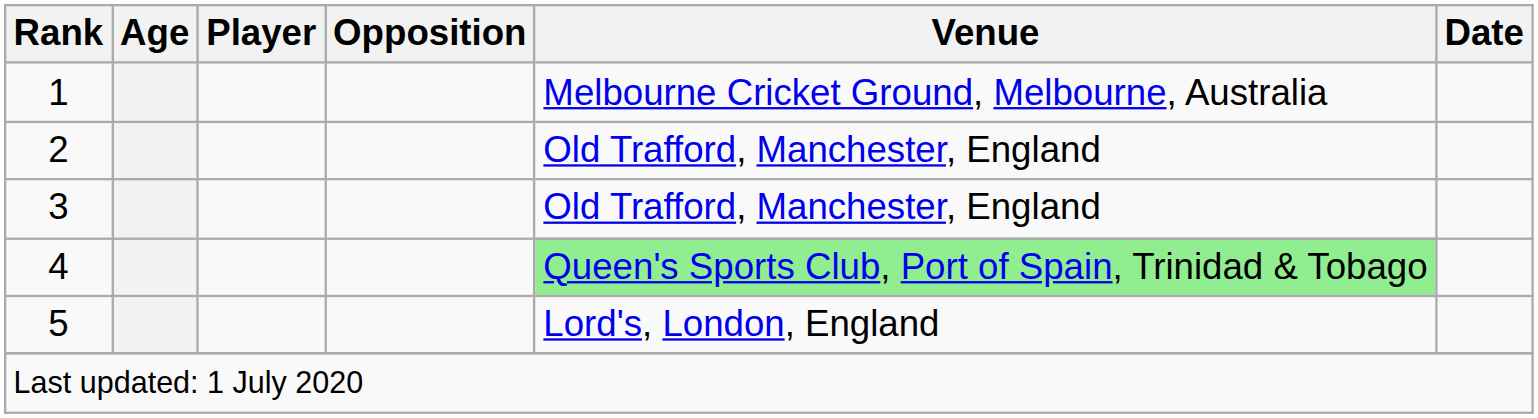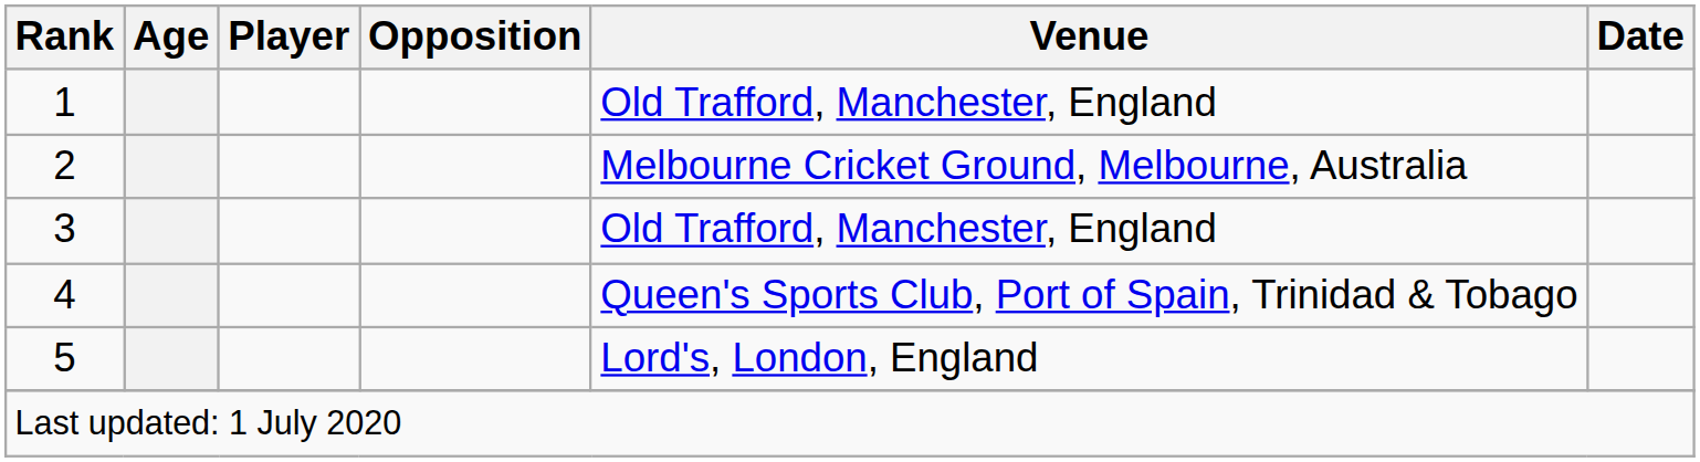1 | Venue: Melbourne Cricket Ground, Melbourne, Australia -> Old Trafford, Manchester, England
2 | Venue: Old Trafford, Manchester, England -> Melbourne Cricket Ground, Melbourne, Australia
4 | Venue: lightgreen background -> no background
